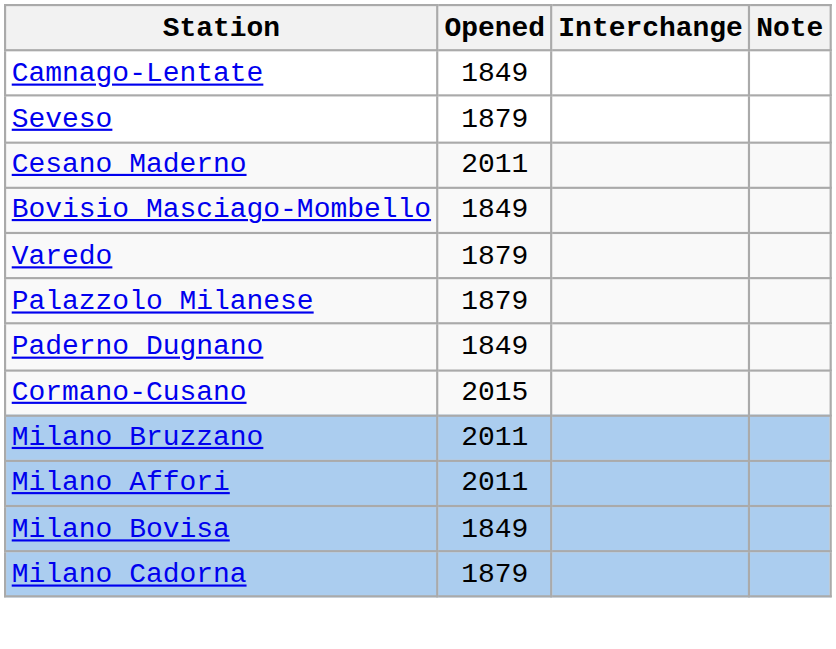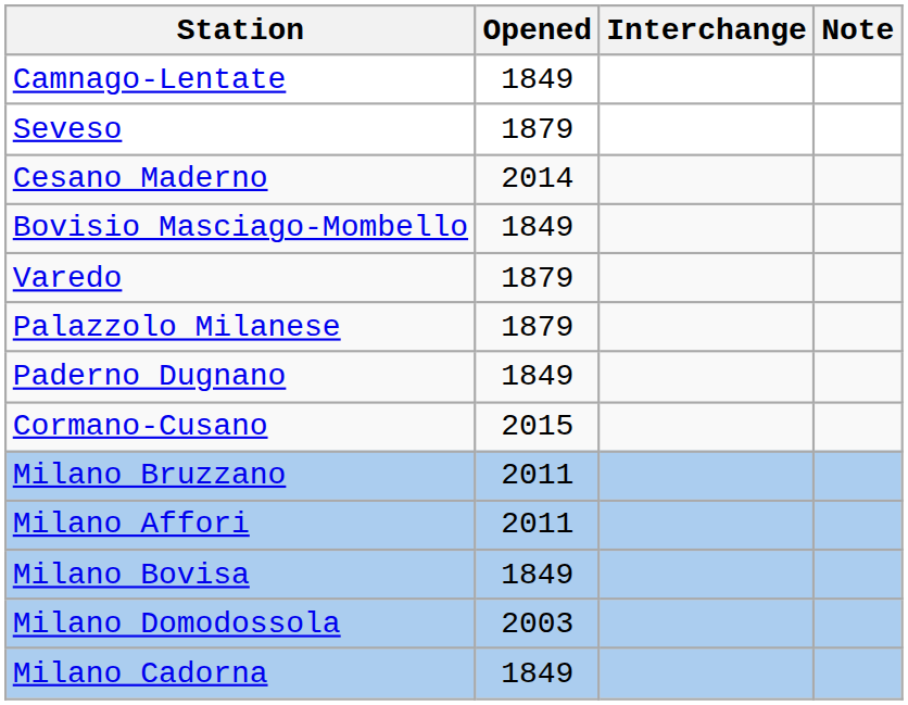Cesano Maderno | Opened: 2011 -> 2014
+ row: Milano Domodossola | 2003
Milano Cadorna | Opened: 1879 -> 1849
